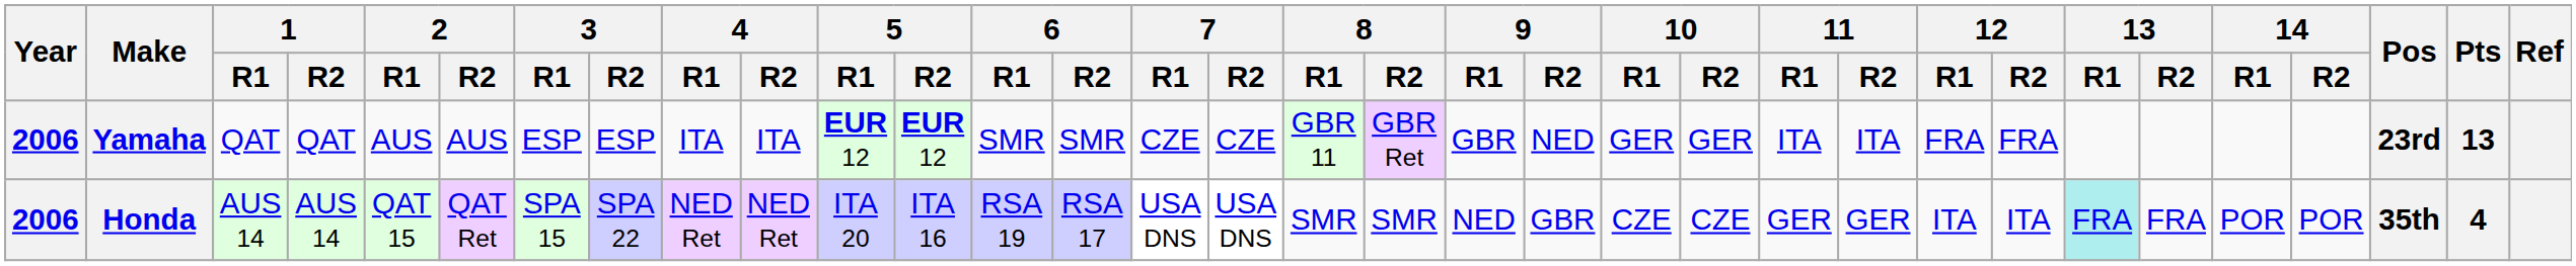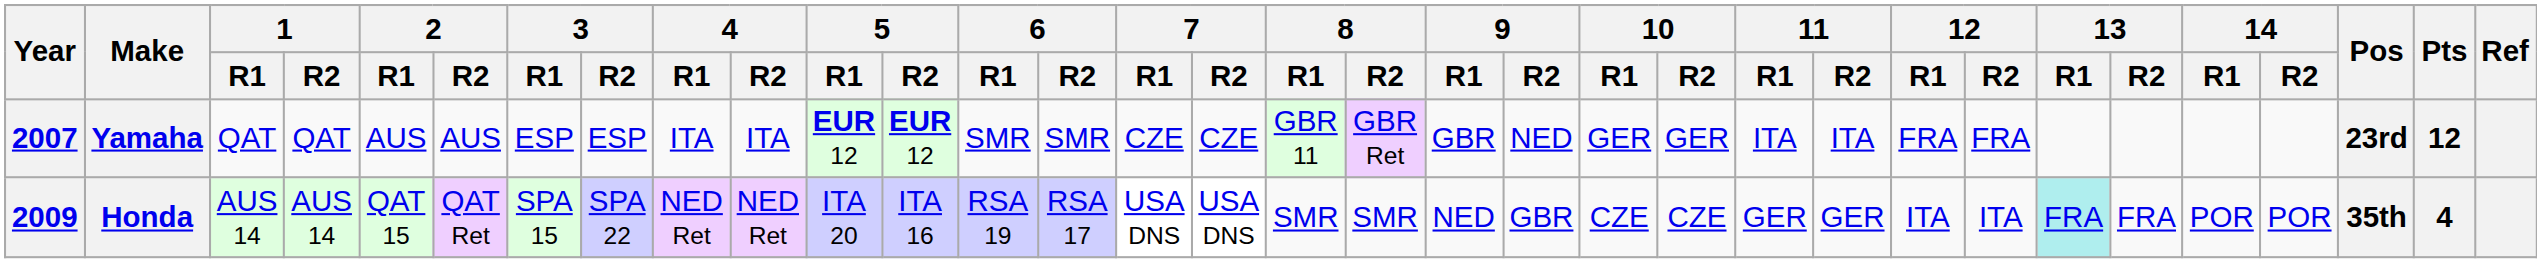Yamaha | Year: 2006 -> 2007
Yamaha | Pts: 13 -> 12
Honda | Year: 2006 -> 2009
